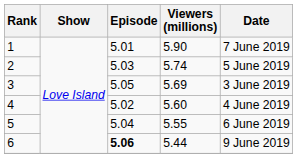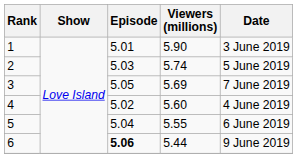1 | Date: 7 June 2019 -> 3 June 2019
3 | Date: 3 June 2019 -> 7 June 2019
